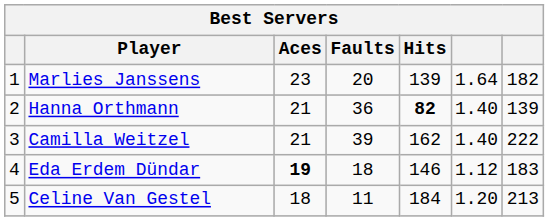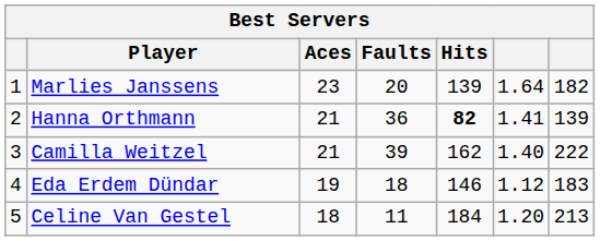Hanna Orthmann | column 6: 1.40 -> 1.41
Eda Erdem Dündar | Aces: bold -> normal
